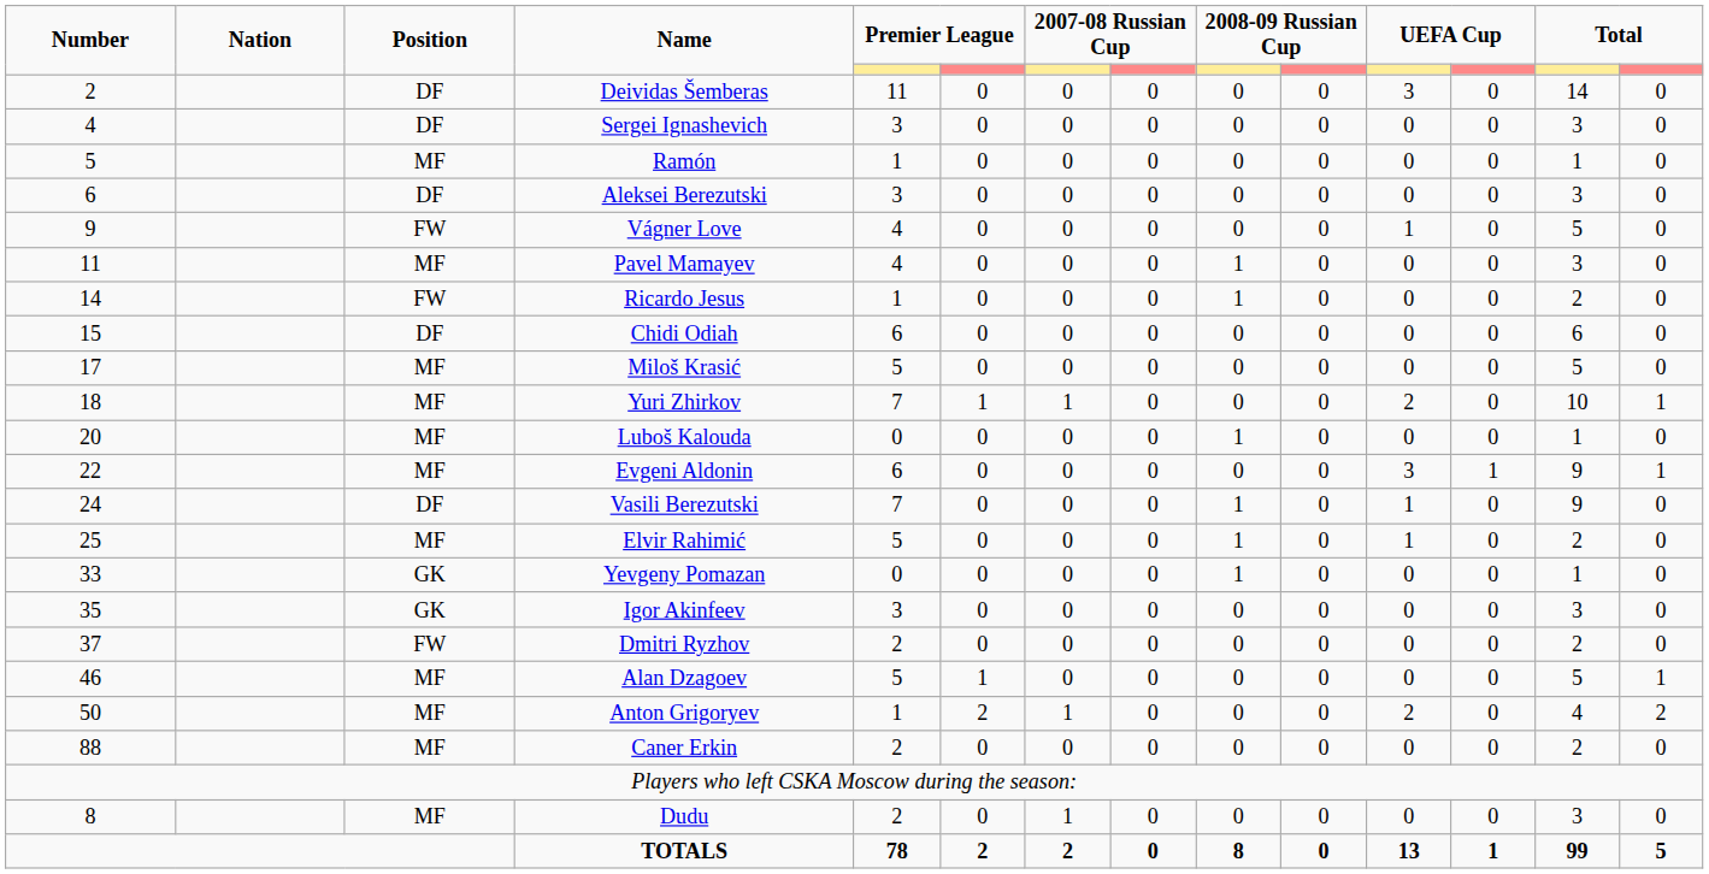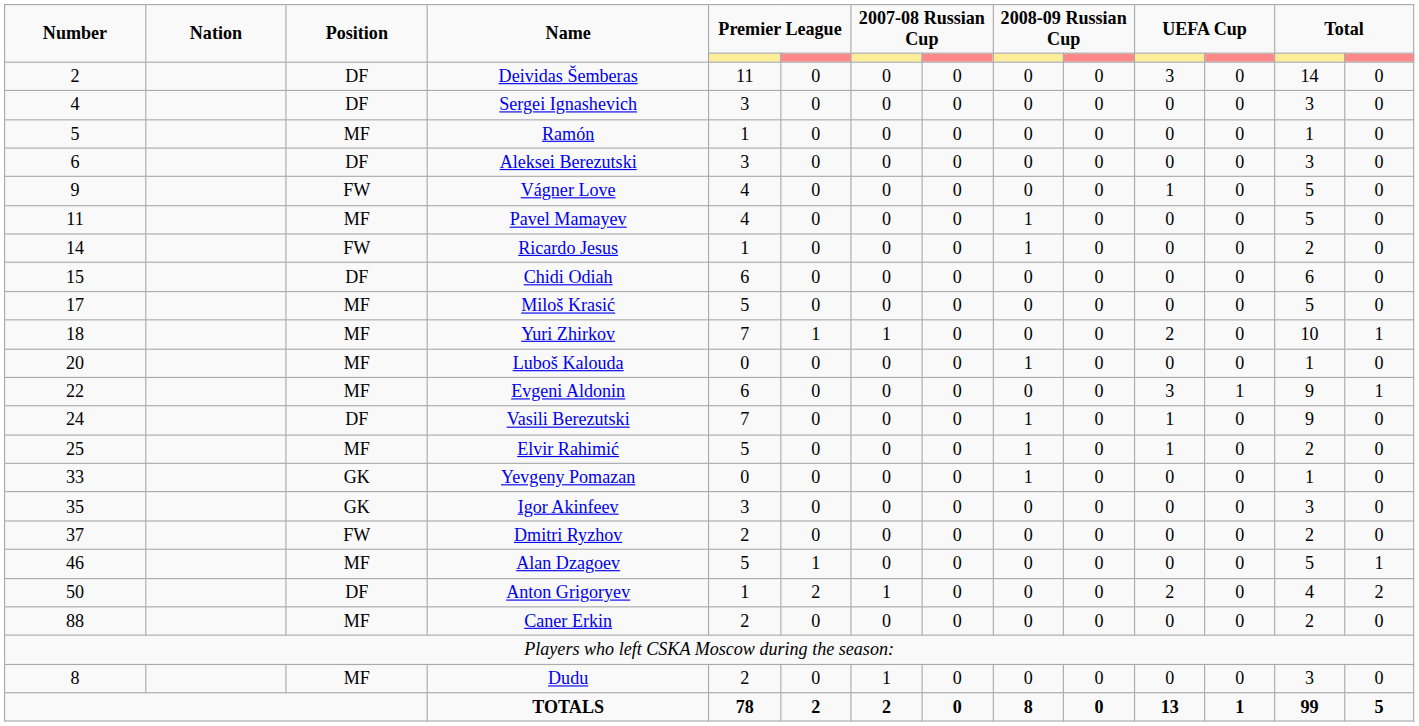Pavel Mamayev | column 13: 3 -> 5
Anton Grigoryev | Position: MF -> DF
